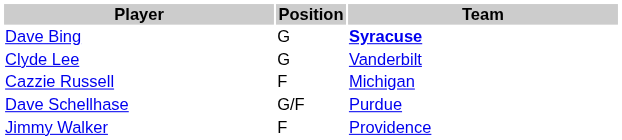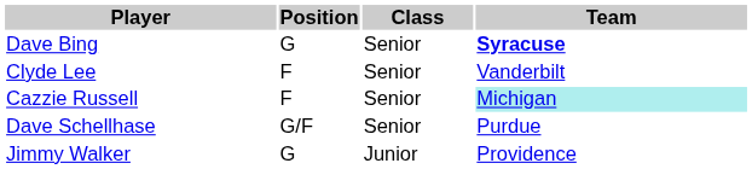+ column: Class | Senior | Senior | Senior | Senior | Junior
Clyde Lee | Position: G -> F
Cazzie Russell | Team: no background -> paleturquoise background
Jimmy Walker | Position: F -> G
